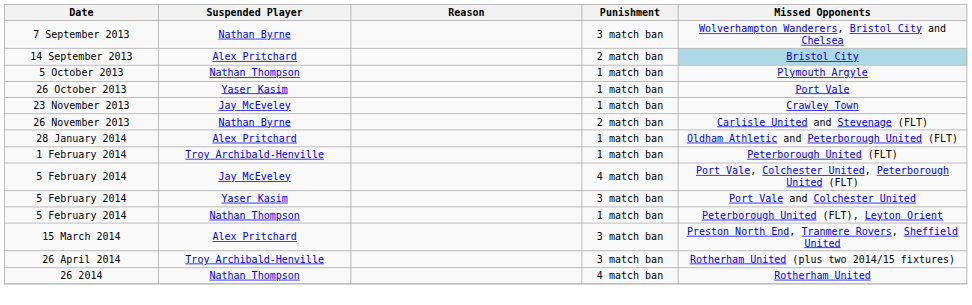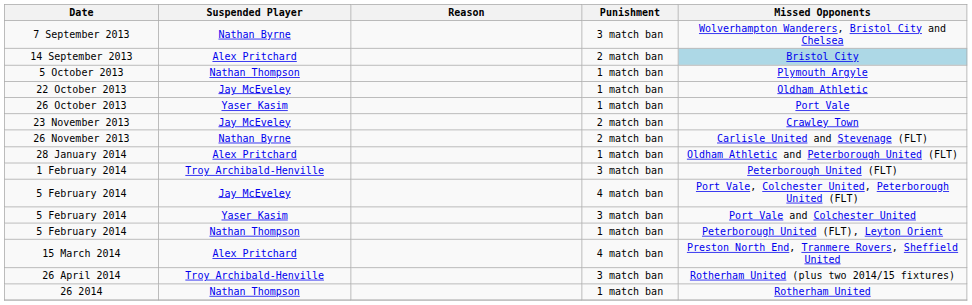+ row: 22 October 2013 | Jay McEveley | 1 match ban | Oldham Athletic
23 November 2013 | Punishment: 1 match ban -> 2 match ban
1 February 2014 | Punishment: 1 match ban -> 3 match ban
15 March 2014 | Punishment: 3 match ban -> 4 match ban
26 2014 | Punishment: 4 match ban -> 1 match ban
